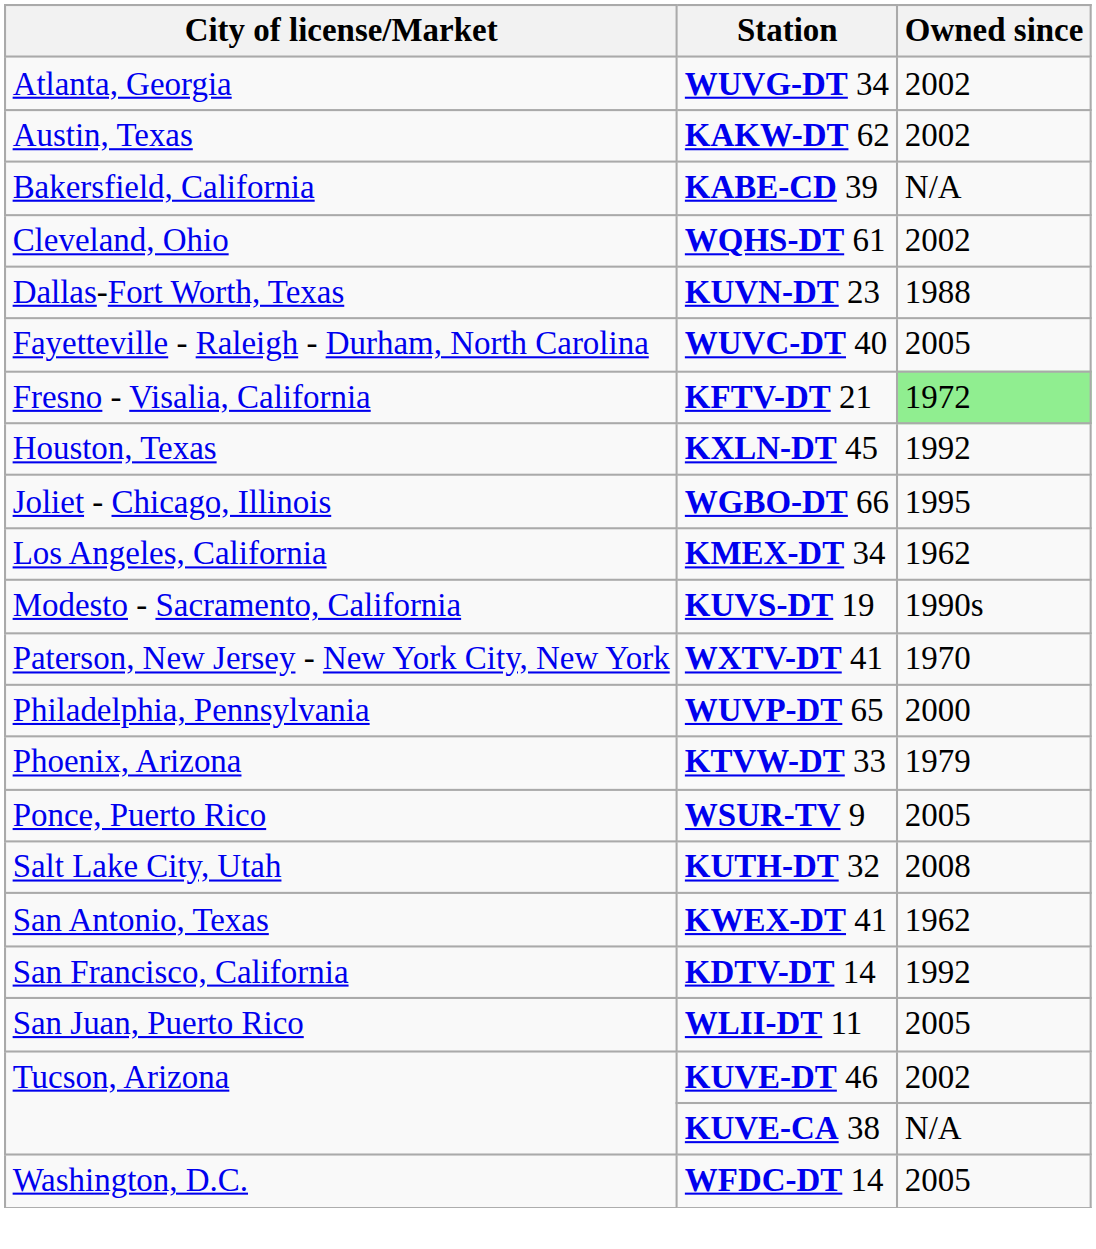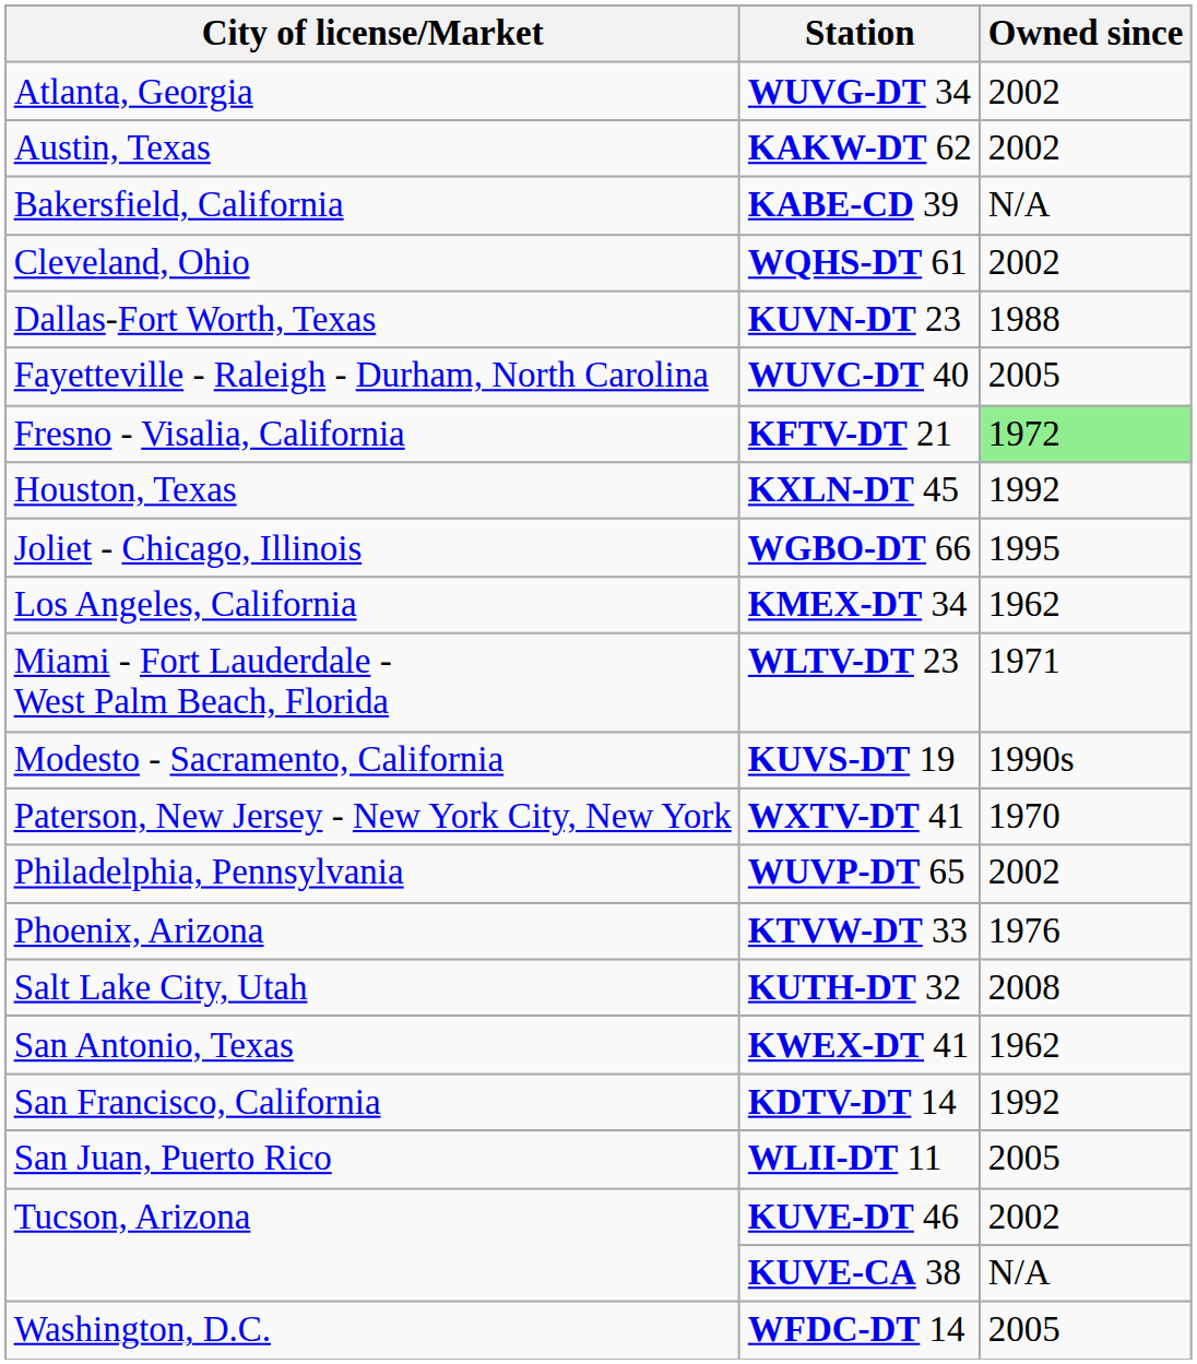+ row: Miami - Fort Lauderdale - West Palm Beach, Florida | WLTV-DT 23 | 1971
WUVP-DT 65 | Owned since: 2000 -> 2002
KTVW-DT 33 | Owned since: 1979 -> 1976
- row: Ponce, Puerto Rico | WSUR-TV 9 | 2005
